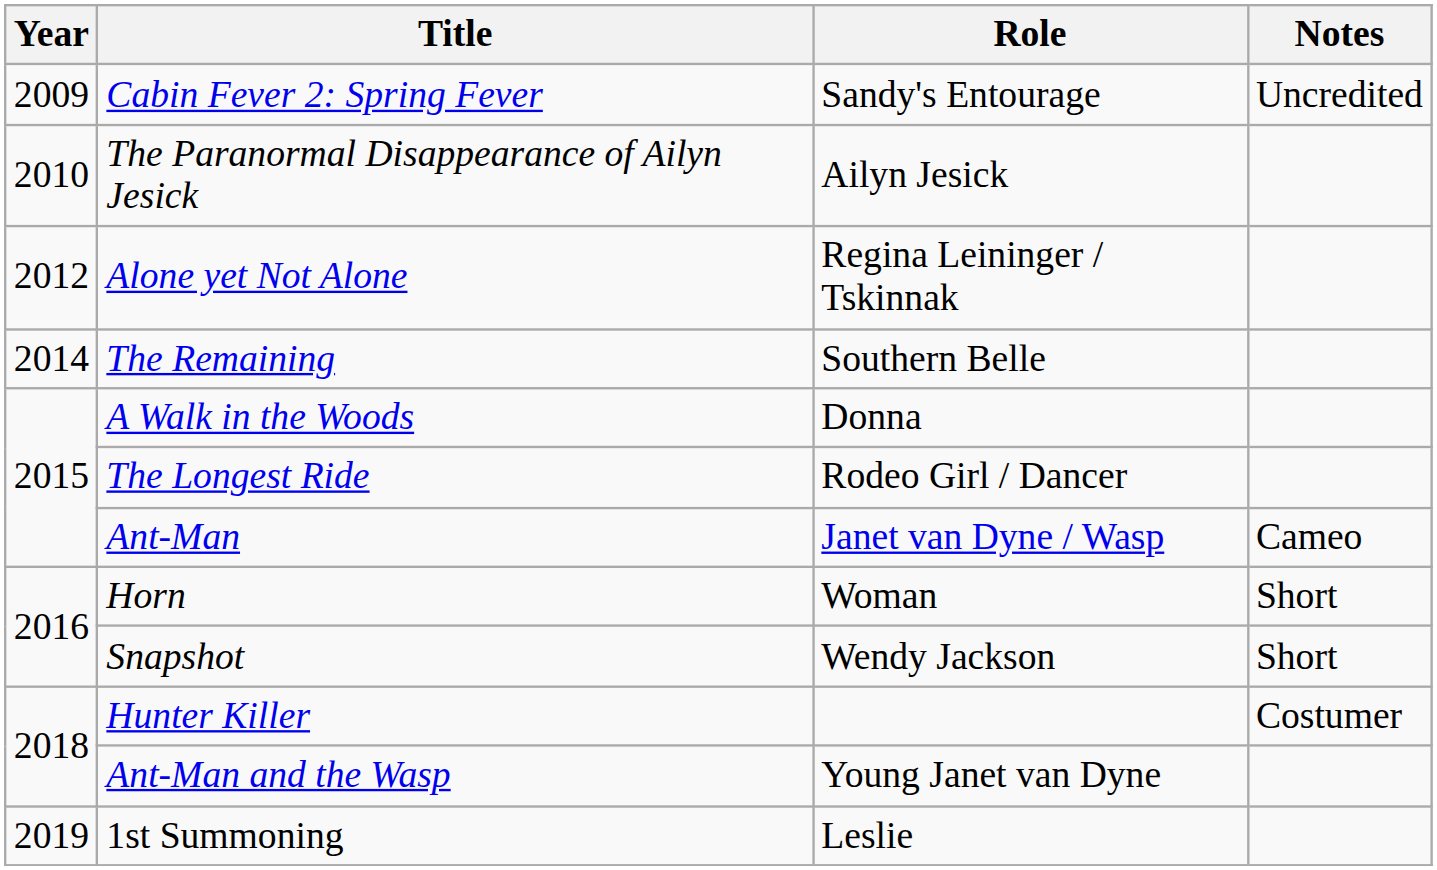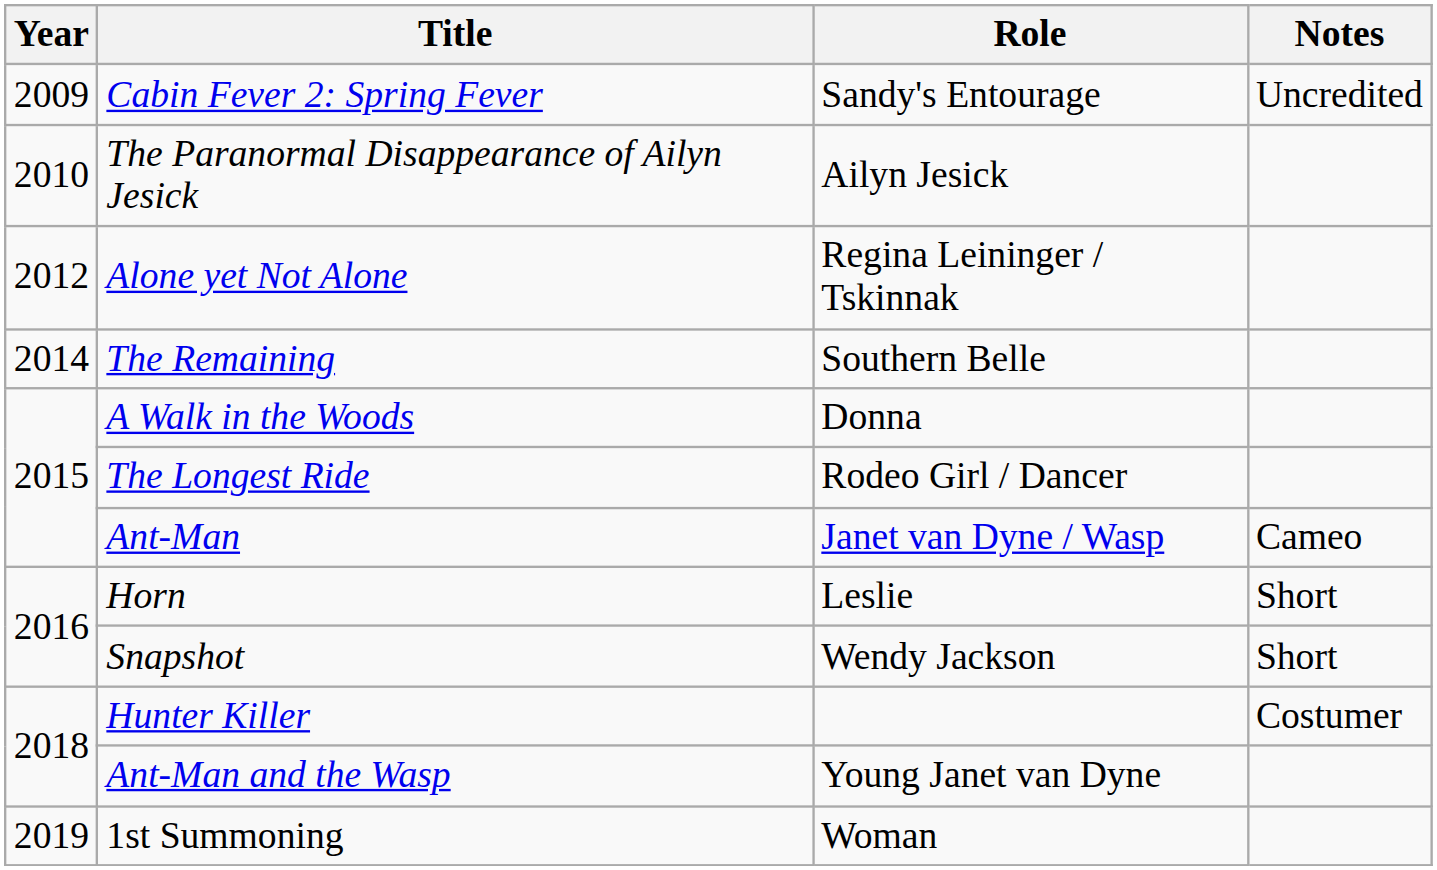Horn | Role: Woman -> Leslie
1st Summoning | Role: Leslie -> Woman
